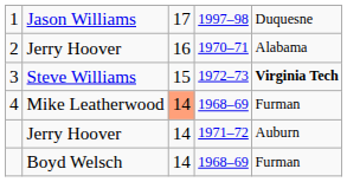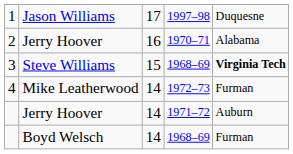3 | column 4: 1972–73 -> 1968–69
4 | column 3: lightsalmon background -> no background
4 | column 4: 1968–69 -> 1972–73
